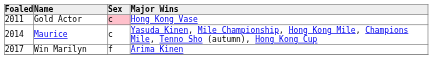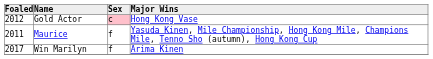Gold Actor | Foaled: 2011 -> 2012
Maurice | Foaled: 2014 -> 2011
Maurice | Sex: c -> f
